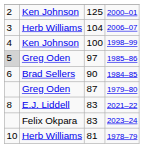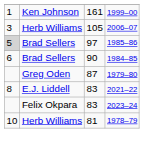+ row: 1 | Ken Johnson | 161 | 1999–00
- row: 2 | Ken Johnson | 125 | 2000–01
2006–07 | column 3: 104 -> 105
- row: 4 | Ken Johnson | 100 | 1998–99
1985–86 | column 2: Greg Oden -> Brad Sellers
